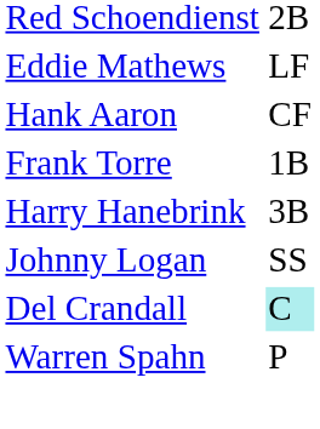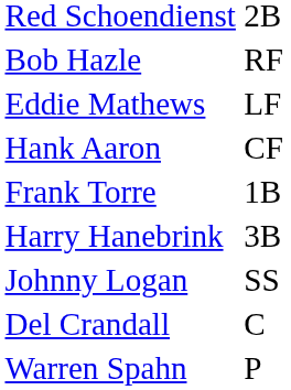+ row: Bob Hazle | RF
Del Crandall | column 2: paleturquoise background -> no background
